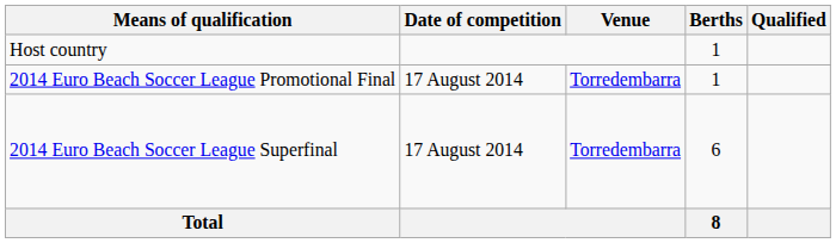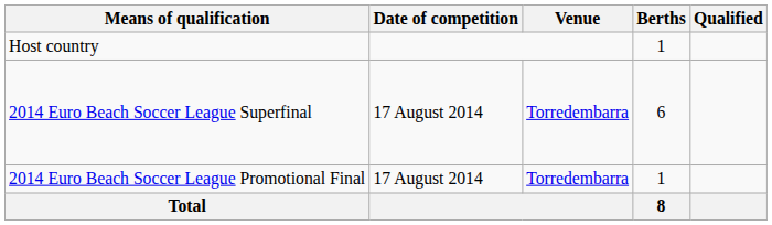rows swapped: 2014 Euro Beach Soccer League Superfinal <-> 2014 Euro Beach Soccer League Promotional Final
